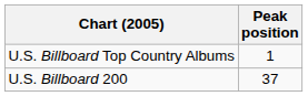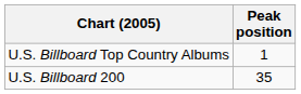U.S. Billboard 200 | Peak position: 37 -> 35
